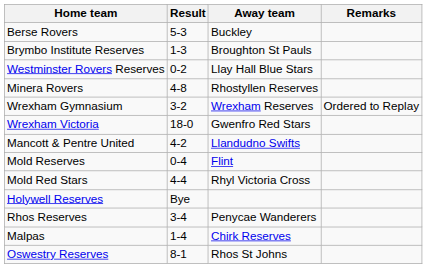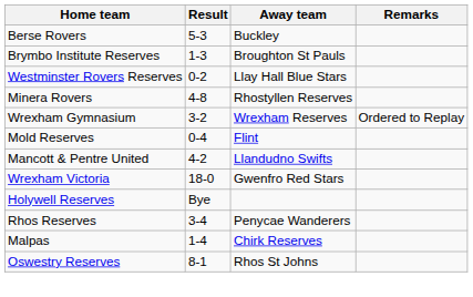rows swapped: Wrexham Victoria <-> Mold Reserves
- row: Mold Red Stars | 4-4 | Rhyl Victoria Cross
